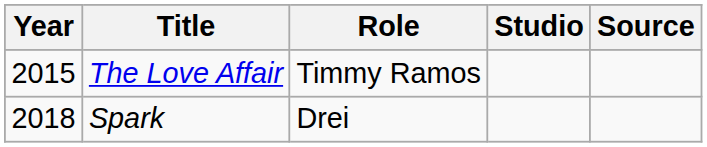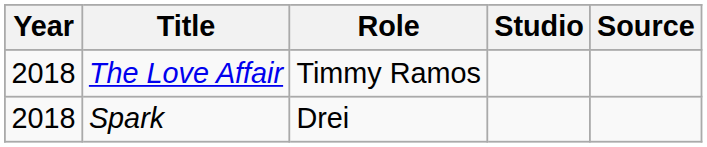The Love Affair | Year: 2015 -> 2018
